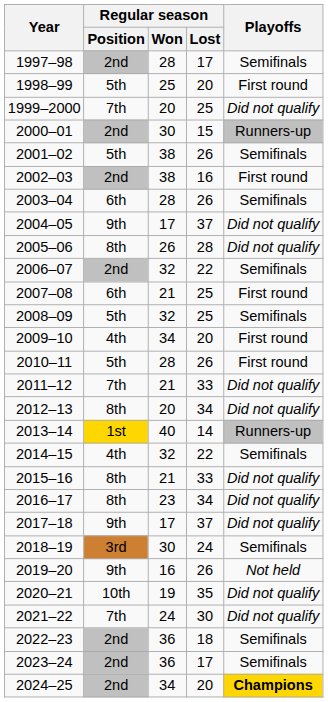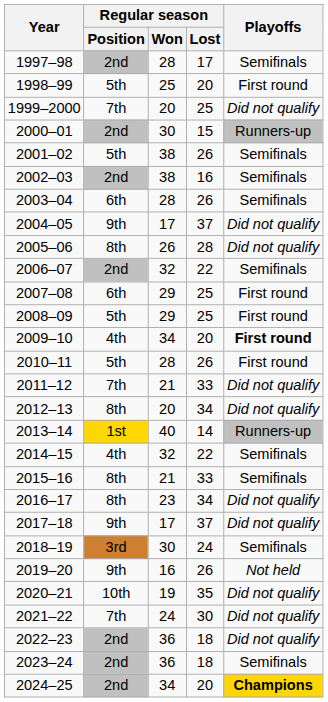2002–03 | Playoffs: First round -> Semifinals
2007–08 | Regular season / Won: 21 -> 29
2008–09 | Regular season / Won: 32 -> 29
2008–09 | Playoffs: Semifinals -> First round
2009–10 | Playoffs: normal -> bold
2015–16 | Playoffs: Did not qualify -> Semifinals
2022–23 | Playoffs: Semifinals -> Did not qualify
2023–24 | Regular season / Lost: 17 -> 18
